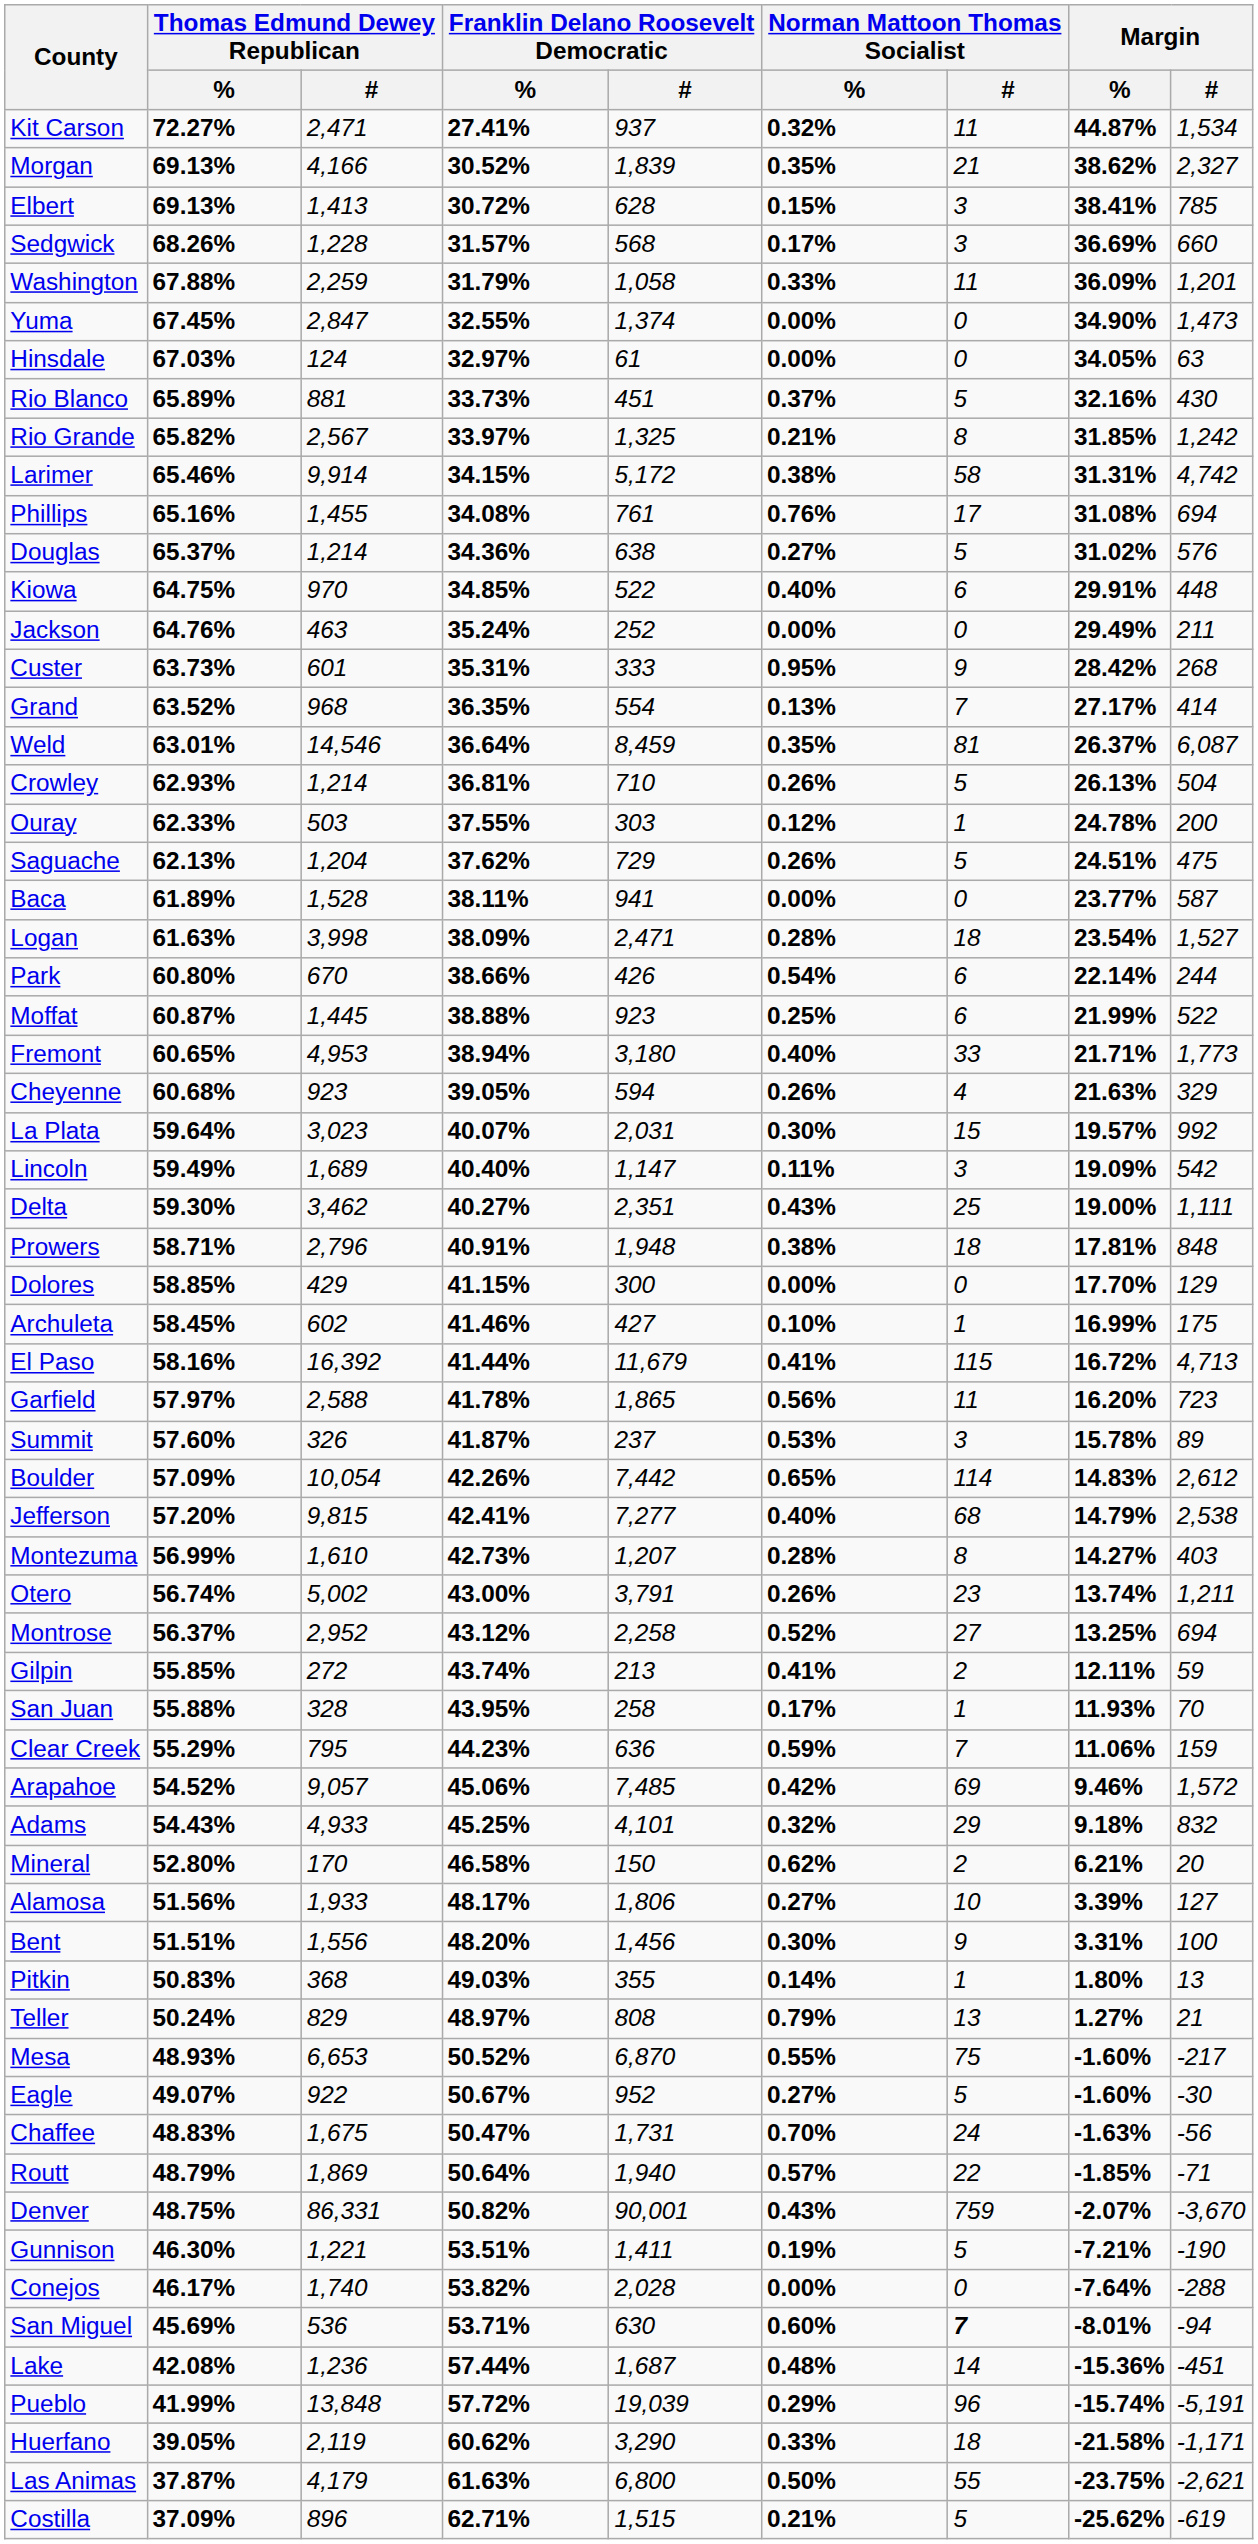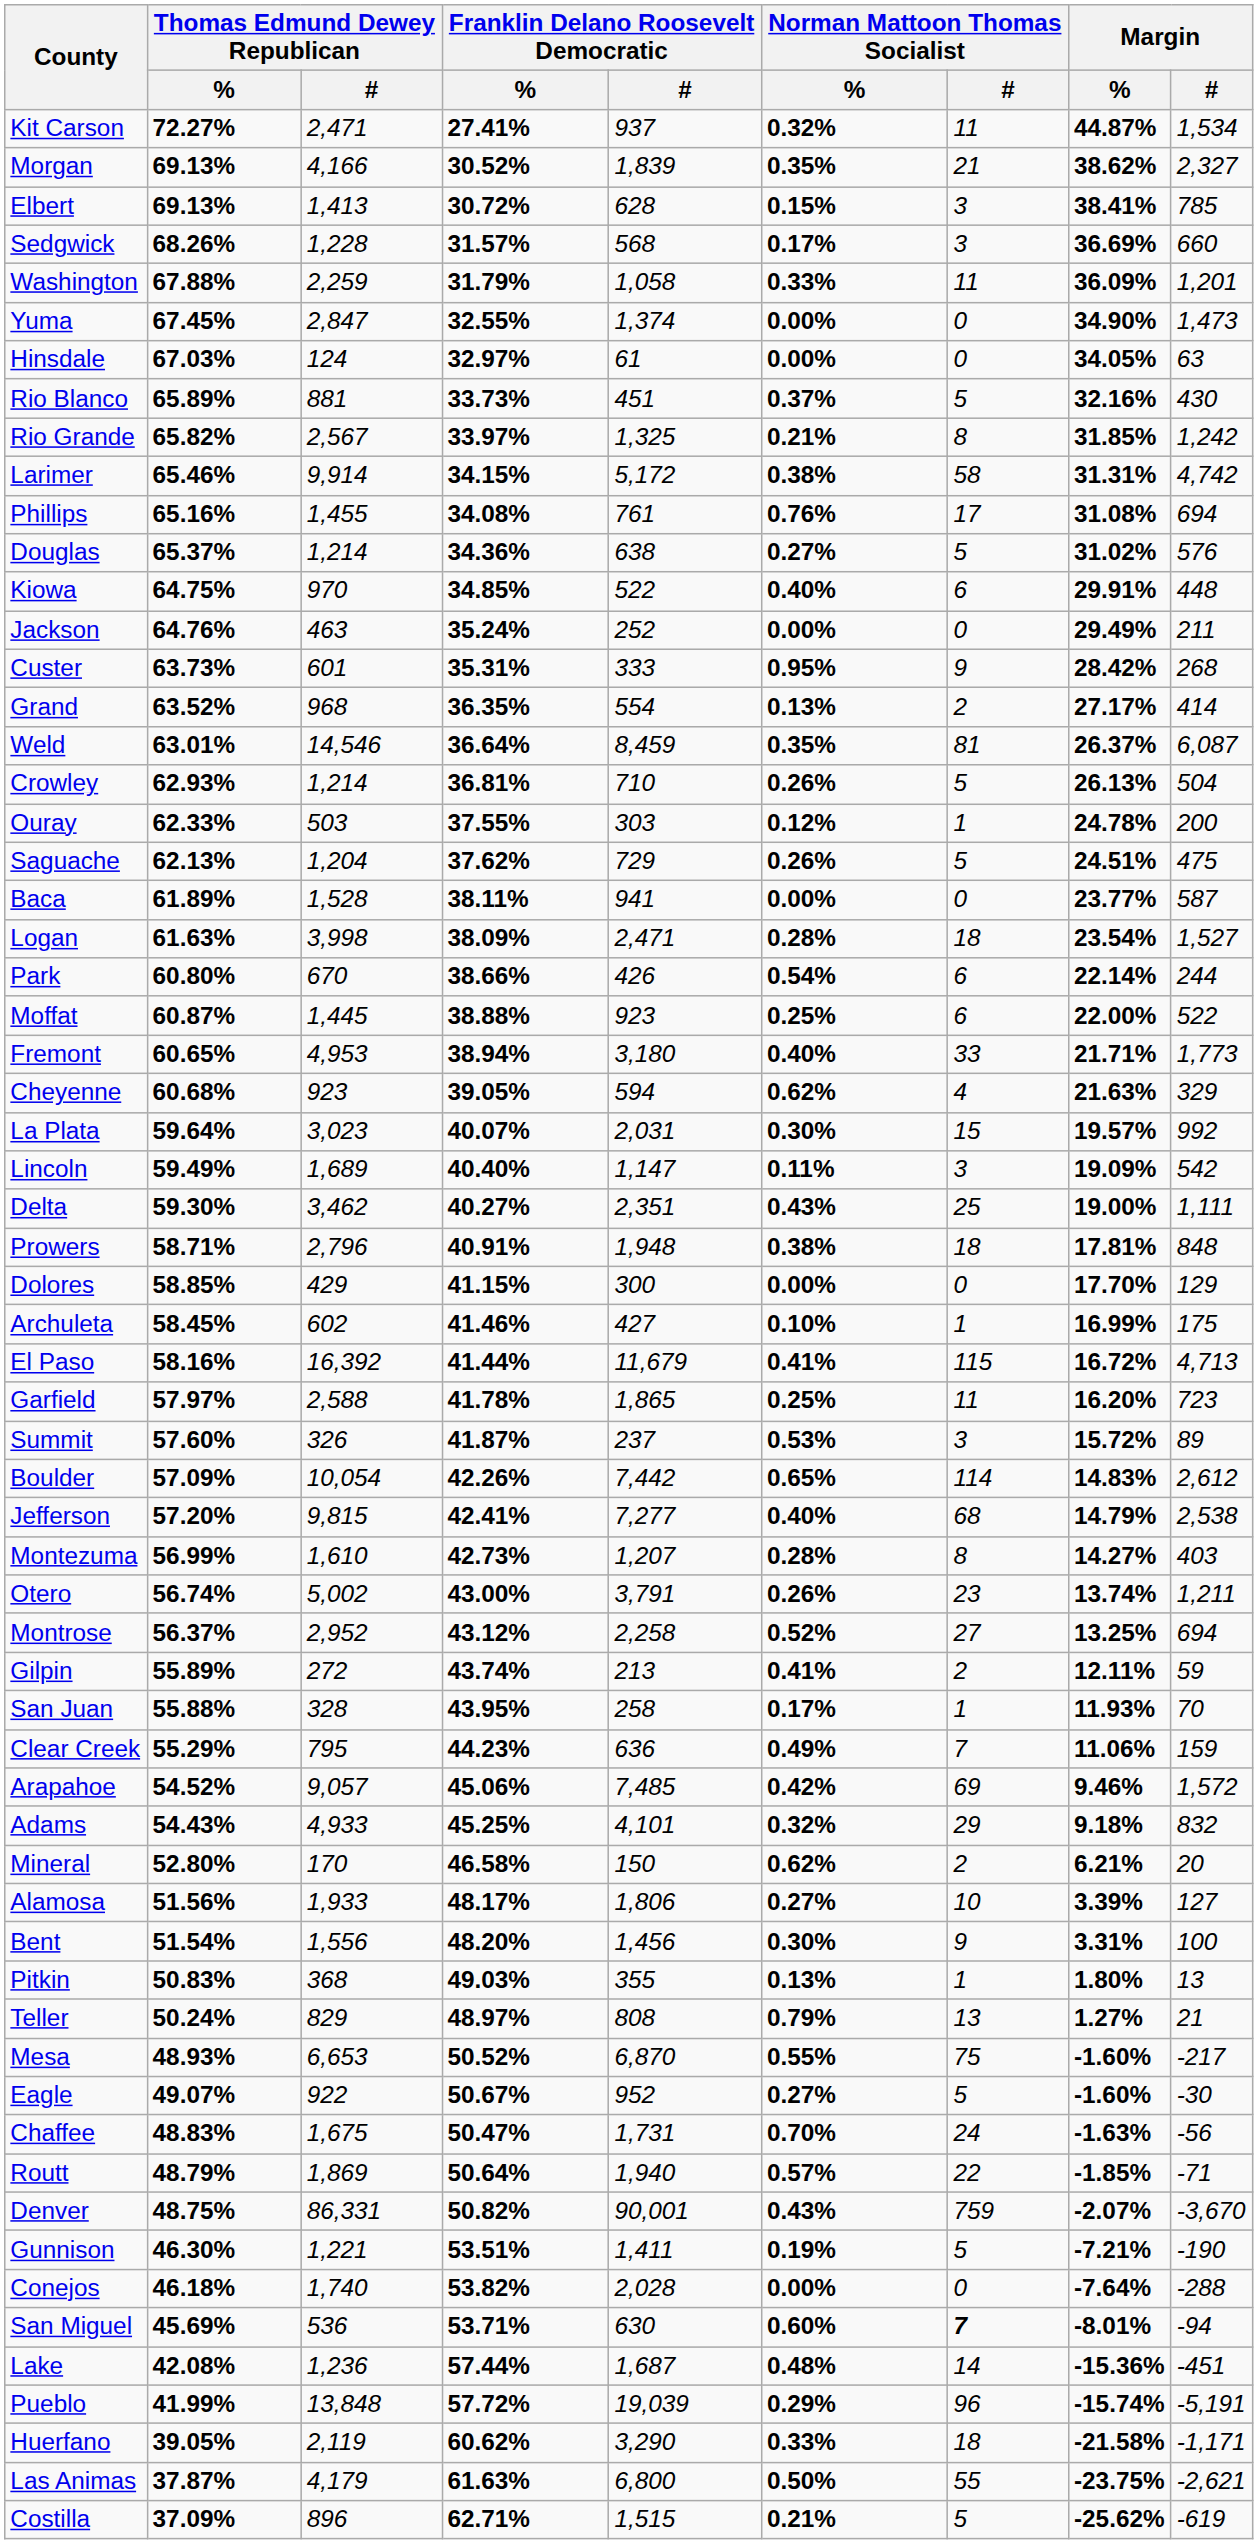Grand | Norman Mattoon Thomas Socialist / #: 7 -> 2
Moffat | Margin / %: 21.99% -> 22.00%
Cheyenne | Norman Mattoon Thomas Socialist / %: 0.26% -> 0.62%
Garfield | Norman Mattoon Thomas Socialist / %: 0.56% -> 0.25%
Summit | Margin / %: 15.78% -> 15.72%
Gilpin | Thomas Edmund Dewey Republican / %: 55.85% -> 55.89%
Clear Creek | Norman Mattoon Thomas Socialist / %: 0.59% -> 0.49%
Bent | Thomas Edmund Dewey Republican / %: 51.51% -> 51.54%
Pitkin | Norman Mattoon Thomas Socialist / %: 0.14% -> 0.13%
Conejos | Thomas Edmund Dewey Republican / %: 46.17% -> 46.18%
